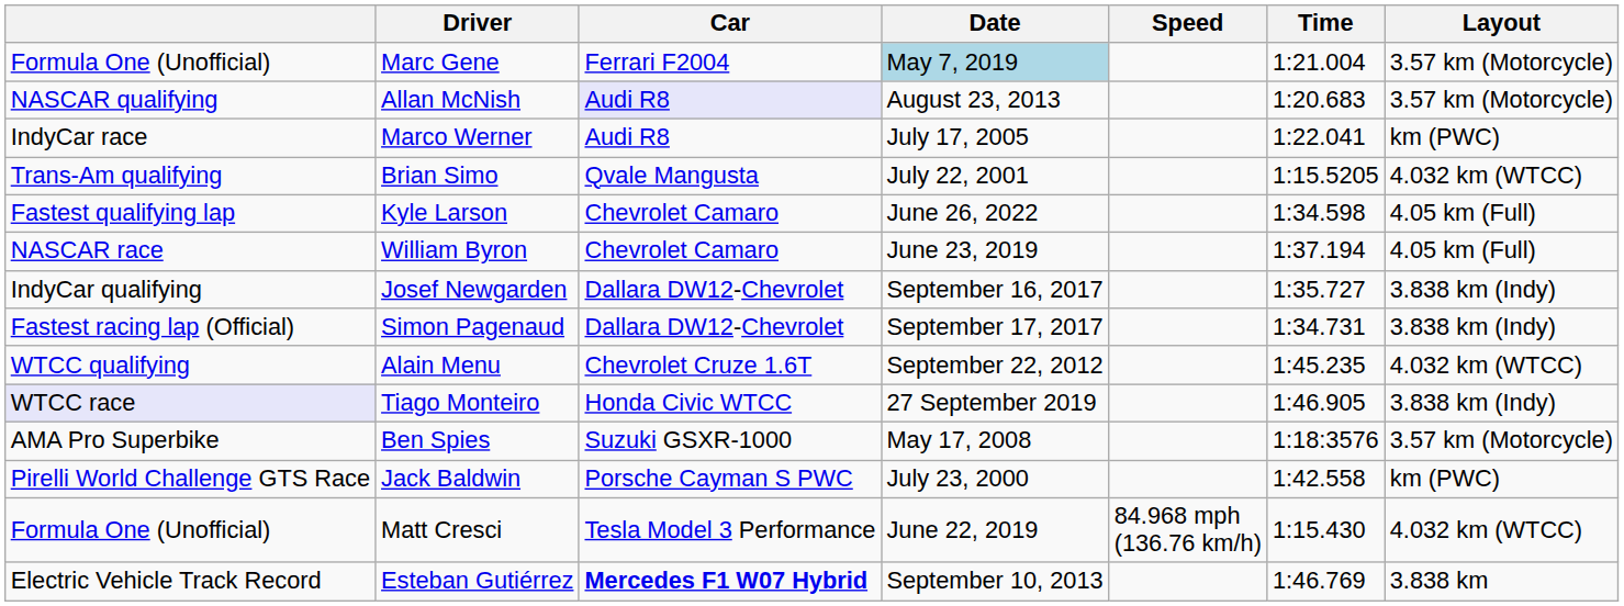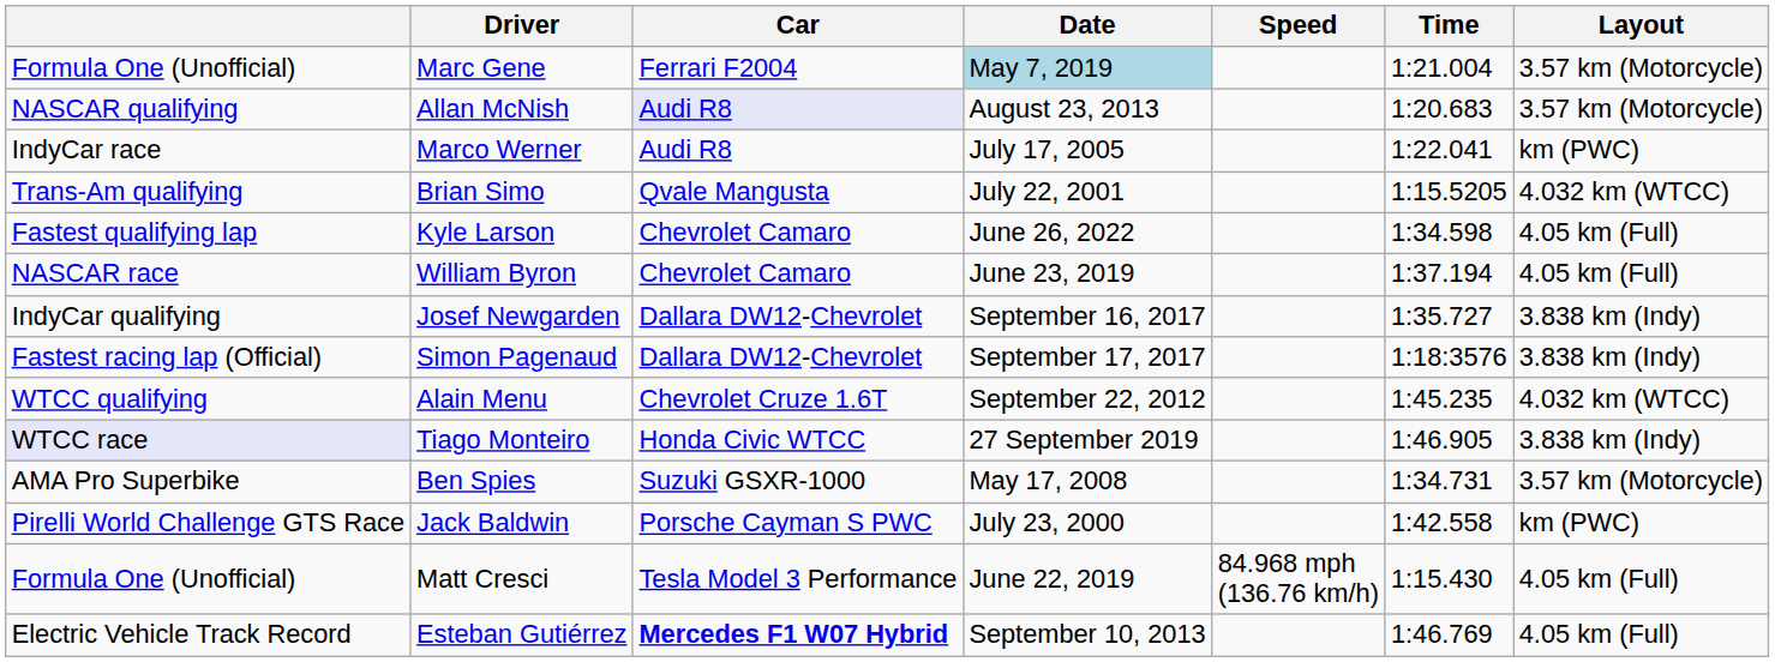Simon Pagenaud | Time: 1:34.731 -> 1:18:3576
Ben Spies | Time: 1:18:3576 -> 1:34.731
Matt Cresci | Layout: 4.032 km (WTCC) -> 4.05 km (Full)
Esteban Gutiérrez | Layout: 3.838 km -> 4.05 km (Full)
